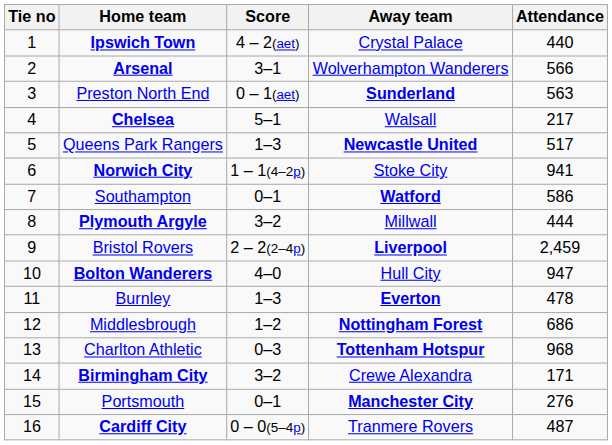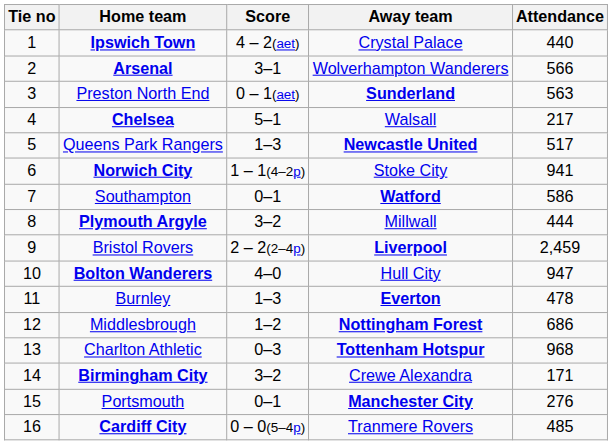Cardiff City | Attendance: 487 -> 485
